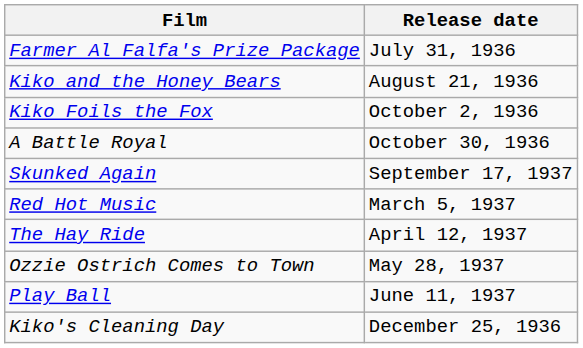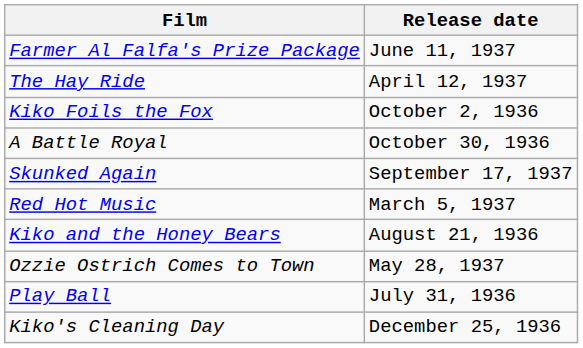Farmer Al Falfa's Prize Package | Release date: July 31, 1936 -> June 11, 1937
rows swapped: Kiko and the Honey Bears <-> The Hay Ride
Play Ball | Release date: June 11, 1937 -> July 31, 1936
